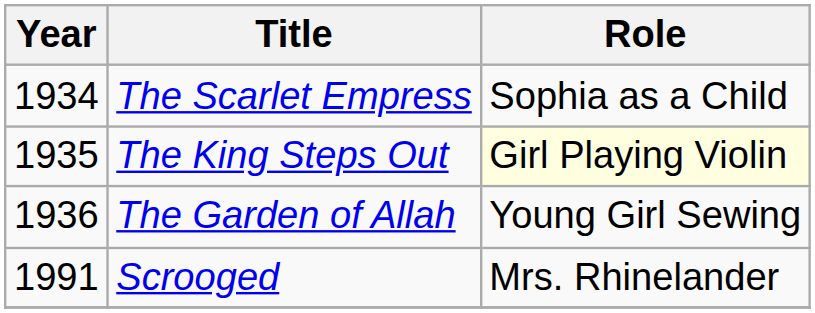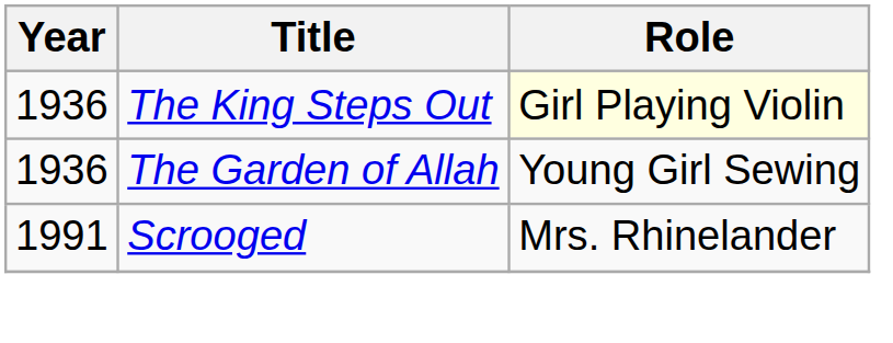- row: 1934 | The Scarlet Empress | Sophia as a Child
The King Steps Out | Year: 1935 -> 1936
